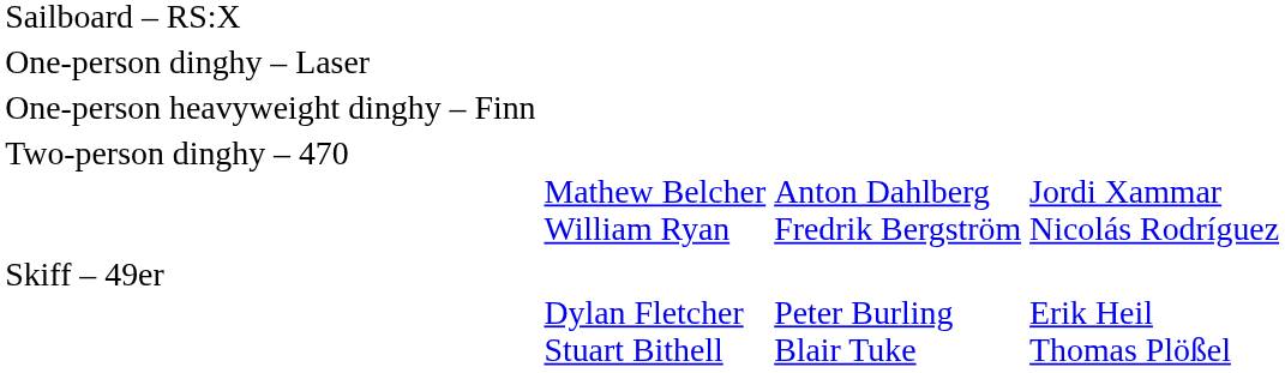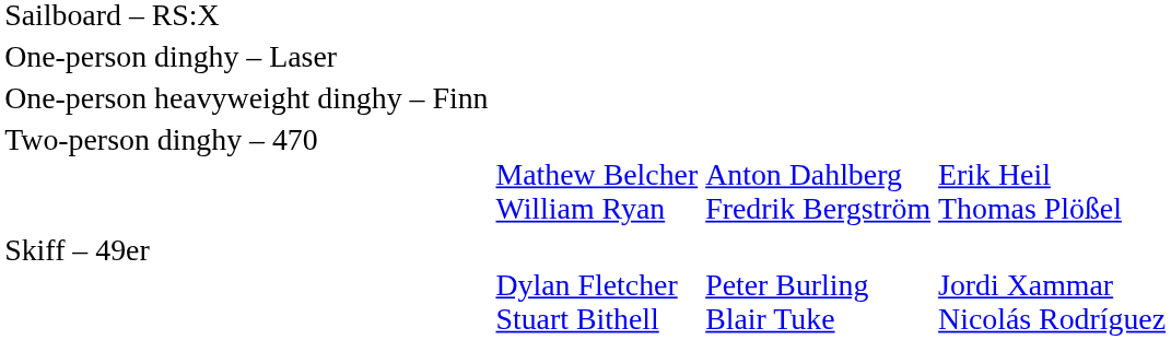Two-person dinghy – 470 | column 4: Jordi Xammar Nicolás Rodríguez -> Erik Heil Thomas Plößel
Skiff – 49er | column 4: Erik Heil Thomas Plößel -> Jordi Xammar Nicolás Rodríguez
